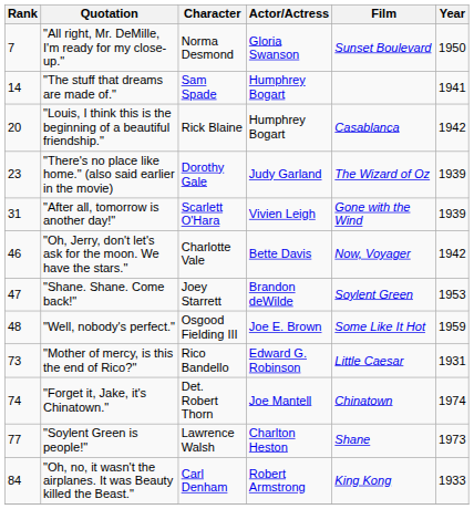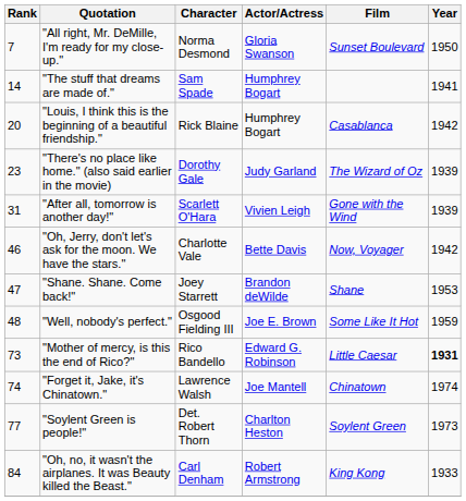"Shane. Shane. Come back!" | Film: Soylent Green -> Shane
"Mother of mercy, is this the end of Rico?" | Year: normal -> bold
"Forget it, Jake, it's Chinatown." | Character: Det. Robert Thorn -> Lawrence Walsh
"Soylent Green is people!" | Character: Lawrence Walsh -> Det. Robert Thorn
"Soylent Green is people!" | Film: Shane -> Soylent Green
